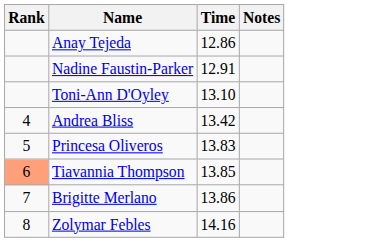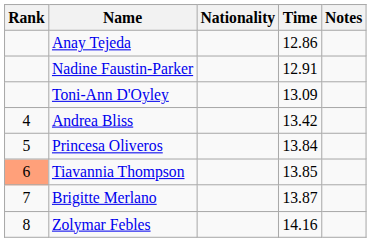+ column: Nationality
Toni-Ann D'Oyley | Time: 13.10 -> 13.09
Princesa Oliveros | Time: 13.83 -> 13.84
Brigitte Merlano | Time: 13.86 -> 13.87
